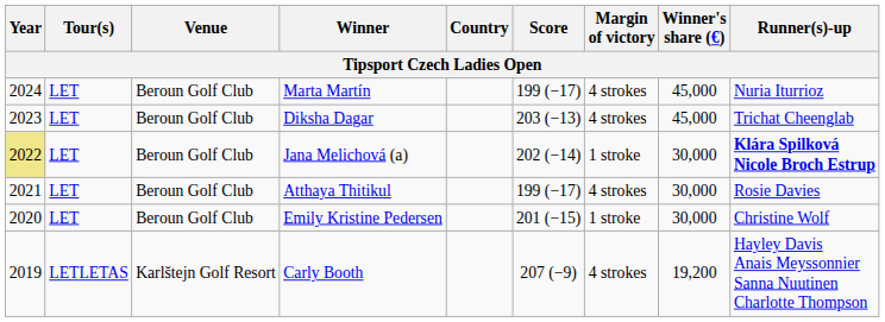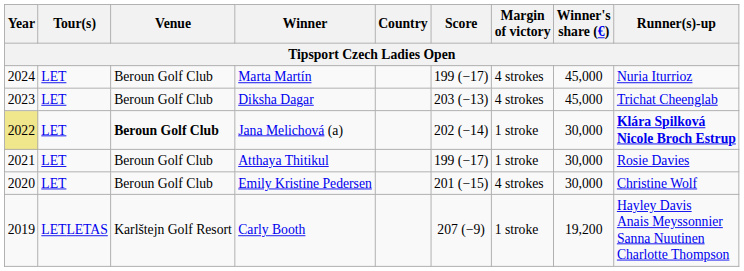Jana Melichová (a) | Venue: normal -> bold
Atthaya Thitikul | Margin of victory: 4 strokes -> 1 stroke
Emily Kristine Pedersen | Margin of victory: 1 stroke -> 4 strokes
Carly Booth | Margin of victory: 4 strokes -> 1 stroke
